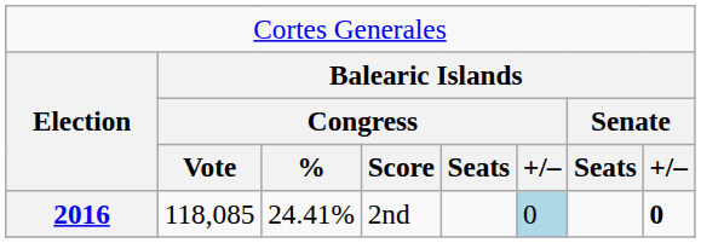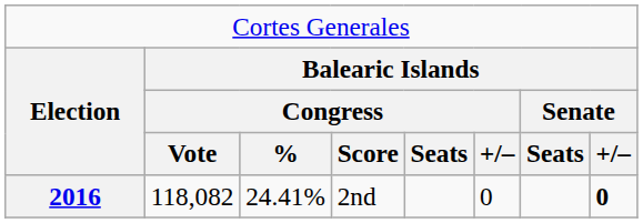2016 | column 2: 118,085 -> 118,082
2016 | column 6: lightblue background -> no background
